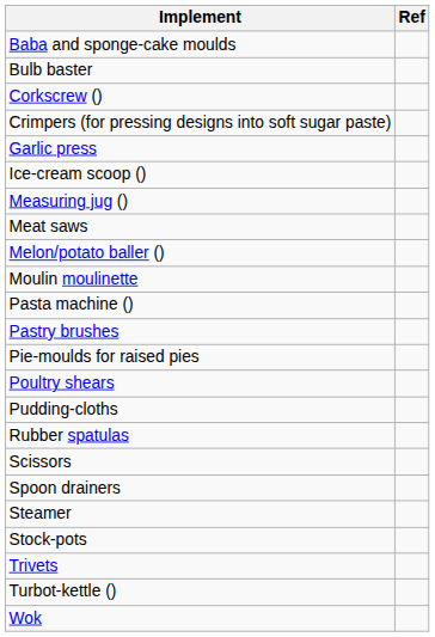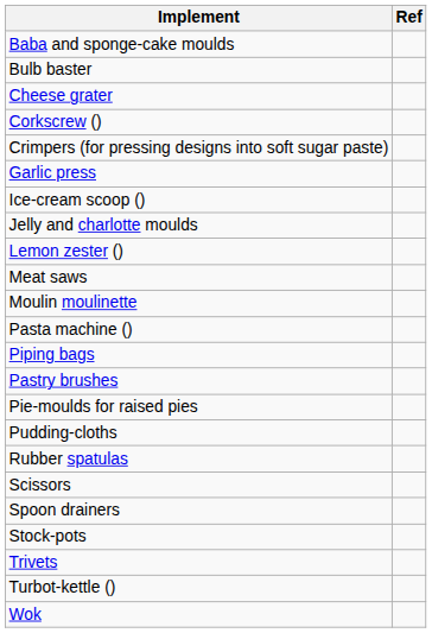+ row: Cheese grater
+ row: Jelly and charlotte moulds
+ row: Lemon zester ()
- row: Measuring jug ()
- row: Melon/potato baller ()
+ row: Piping bags
- row: Poultry shears
- row: Steamer
